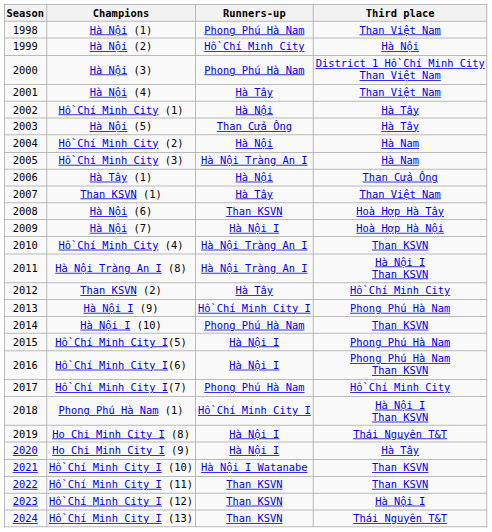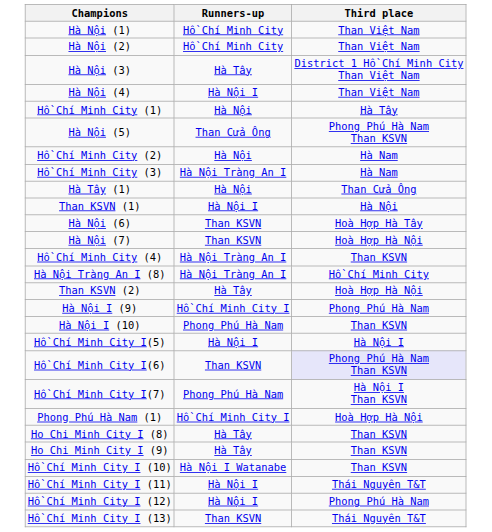- column: Season | 1998 | 1999 | 2000 | 2001 | 2002 | 2003 | 2004 | 2005 | 2006 | 2007 | 2008 | 2009 | 2010 | 2011 | 2012 | 2013 | 2014 | 2015 | 2016 | 2017 | 2018 | 2019 | 2020 | 2021 | 2022 | 2023 | 2024
Hà Nội (1) | Runners-up: Phong Phú Hà Nam -> Hồ Chí Minh City
Hà Nội (2) | Third place: Hà Nội -> Than Việt Nam
Hà Nội (3) | Runners-up: Phong Phú Hà Nam -> Hà Tây
Hà Nội (4) | Runners-up: Hà Tây -> Hà Nội I
Hà Nội (5) | Third place: Hà Tây -> Phong Phú Hà Nam Than KSVN
Than KSVN (1) | Runners-up: Hà Tây -> Hà Nội I
Than KSVN (1) | Third place: Than Việt Nam -> Hà Nội
Hà Nội (7) | Runners-up: Hà Nội I -> Than KSVN
Hà Nội Tràng An I (8) | Third place: Hà Nội I Than KSVN -> Hồ Chí Minh City
Than KSVN (2) | Third place: Hồ Chí Minh City -> Hoà Hợp Hà Nội
Hồ Chí Minh City I(5) | Third place: Phong Phú Hà Nam -> Hà Nội I
Hồ Chí Minh City I(6) | Runners-up: Hà Nội I -> Than KSVN
Hồ Chí Minh City I(6) | Third place: no background -> lavender background
Hồ Chí Minh City I(7) | Third place: Hồ Chí Minh City -> Hà Nội I Than KSVN
Phong Phú Hà Nam (1) | Third place: Hà Nội I Than KSVN -> Hoà Hợp Hà Nội
Ho Chi Minh City I (8) | Runners-up: Hà Nội I -> Hà Tây
Ho Chi Minh City I (8) | Third place: Thái Nguyên T&T -> Than KSVN
Ho Chi Minh City I (9) | Runners-up: Hà Nội I -> Hà Tây
Ho Chi Minh City I (9) | Third place: Hà Tây -> Than KSVN
Hồ Chí Minh City I (11) | Runners-up: Than KSVN -> Hà Nội I
Hồ Chí Minh City I (11) | Third place: Than KSVN -> Thái Nguyên T&T
Hồ Chí Minh City I (12) | Runners-up: Than KSVN -> Hà Nội I
Hồ Chí Minh City I (12) | Third place: Hà Nội I -> Phong Phú Hà Nam
